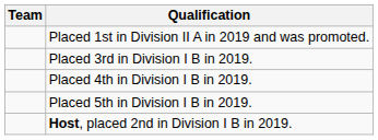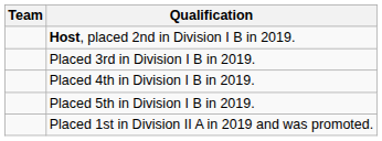rows swapped: Host, placed 2nd in Division I B in 2019. <-> Placed 1st in Division II A in 2019 and was promoted.
